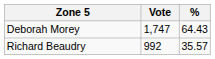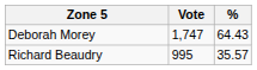Richard Beaudry | Vote: 992 -> 995
